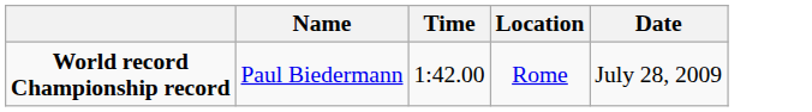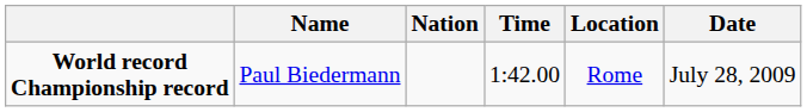+ column: Nation
